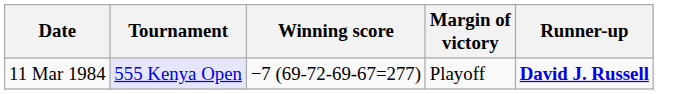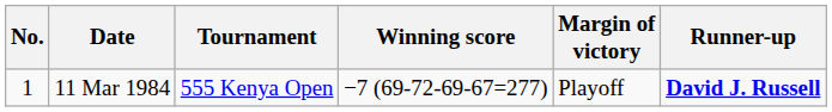+ column: No. | 1
11 Mar 1984 | Tournament: lavender background -> no background
